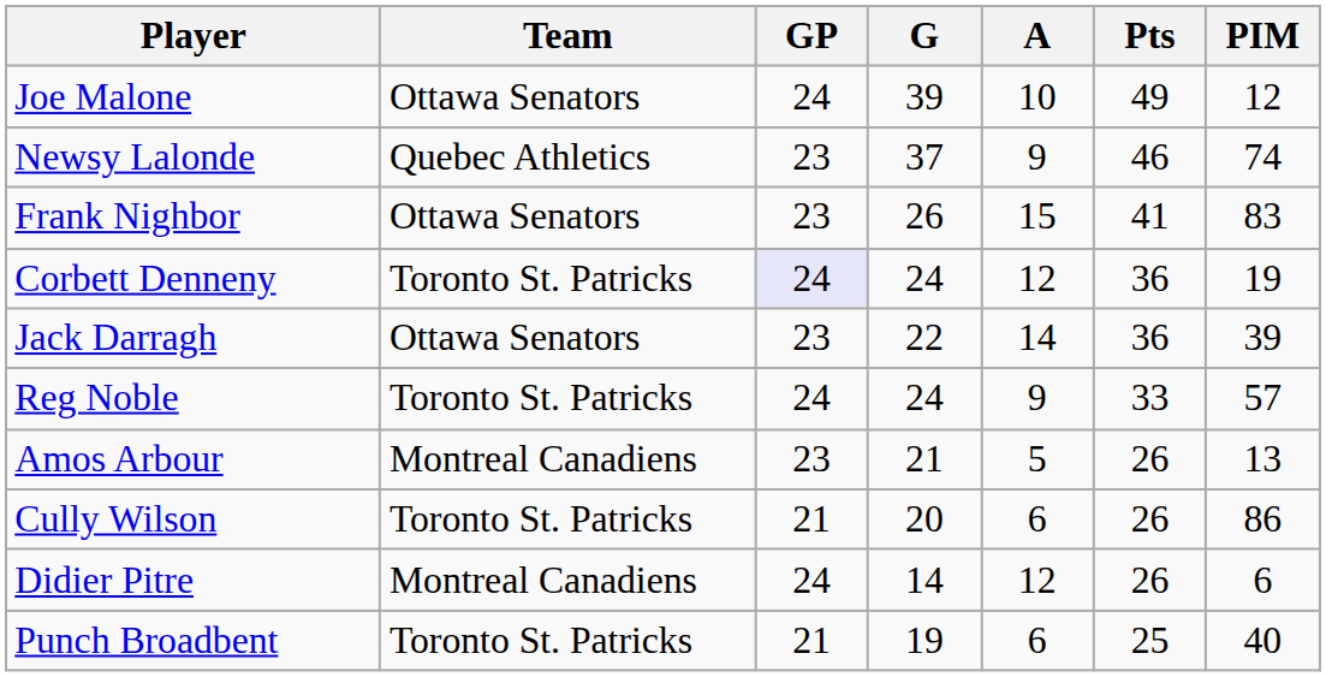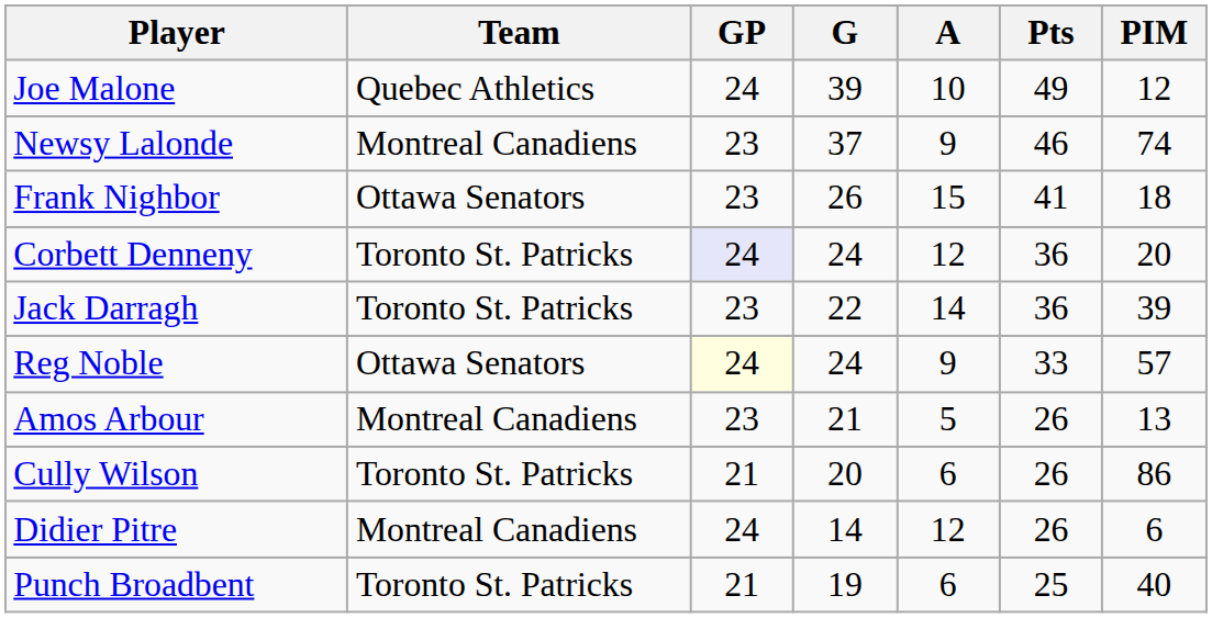Joe Malone | Team: Ottawa Senators -> Quebec Athletics
Newsy Lalonde | Team: Quebec Athletics -> Montreal Canadiens
Frank Nighbor | PIM: 83 -> 18
Corbett Denneny | PIM: 19 -> 20
Jack Darragh | Team: Ottawa Senators -> Toronto St. Patricks
Reg Noble | Team: Toronto St. Patricks -> Ottawa Senators
Reg Noble | GP: no background -> lightyellow background
